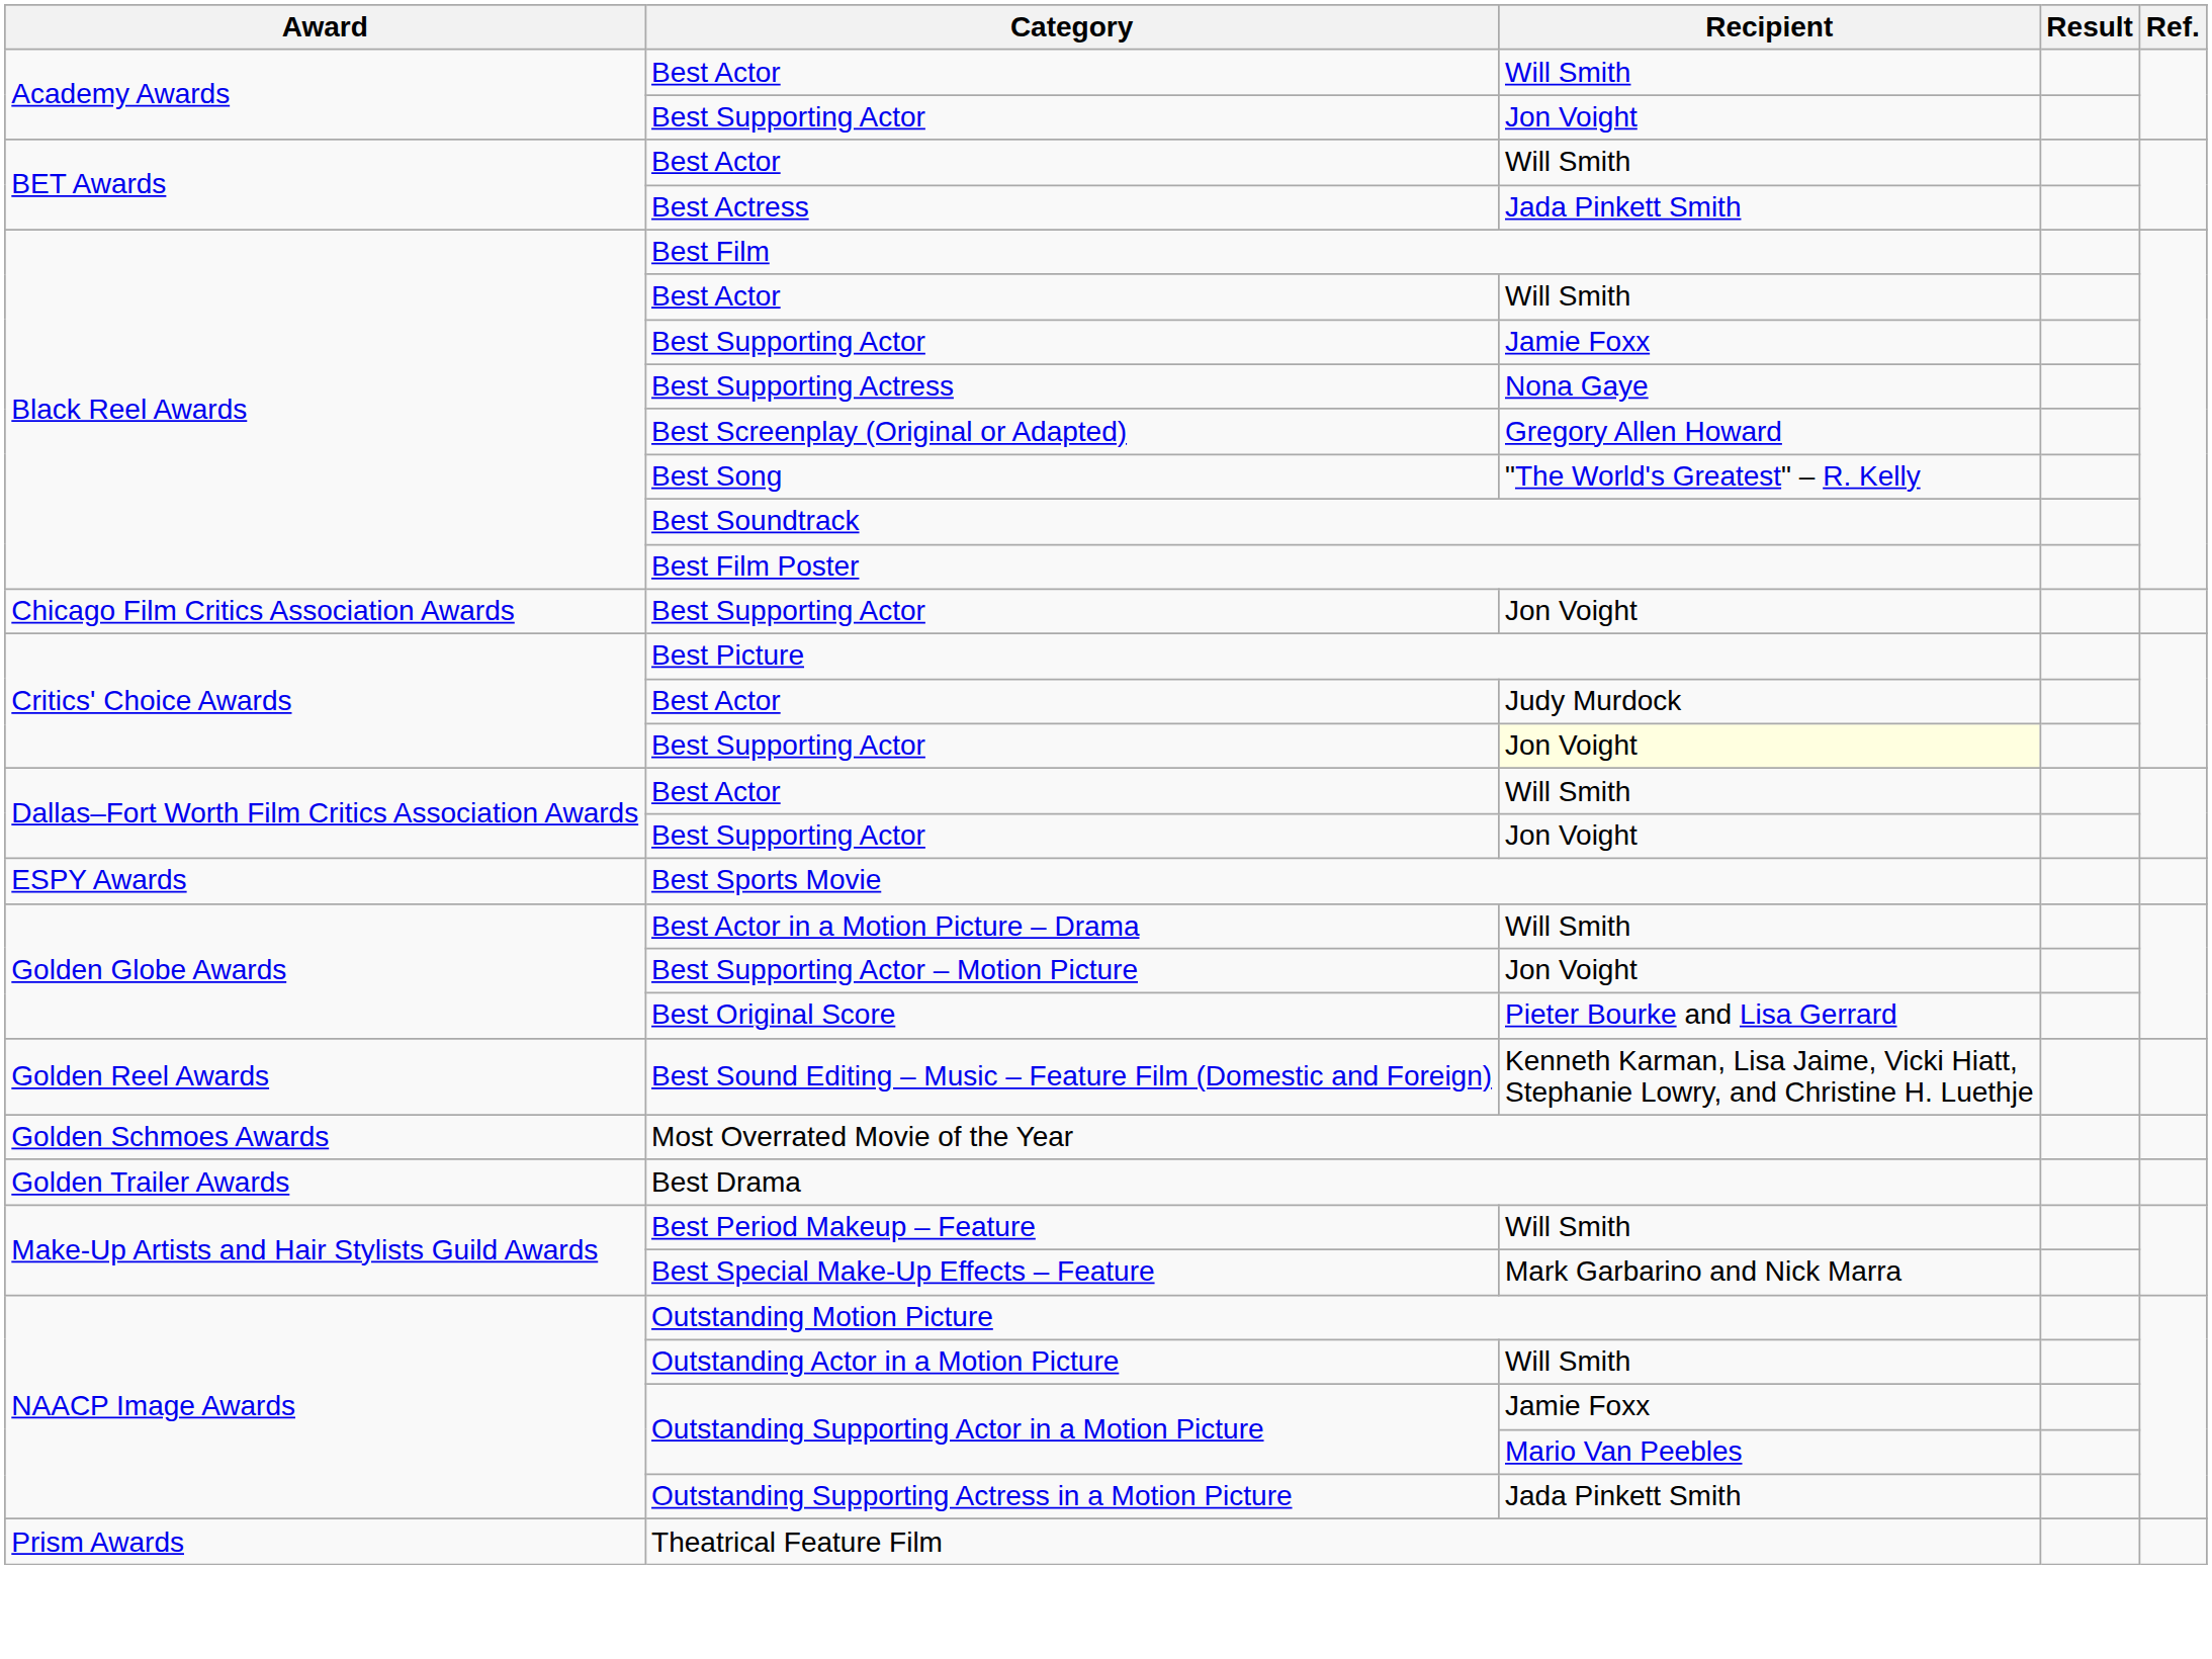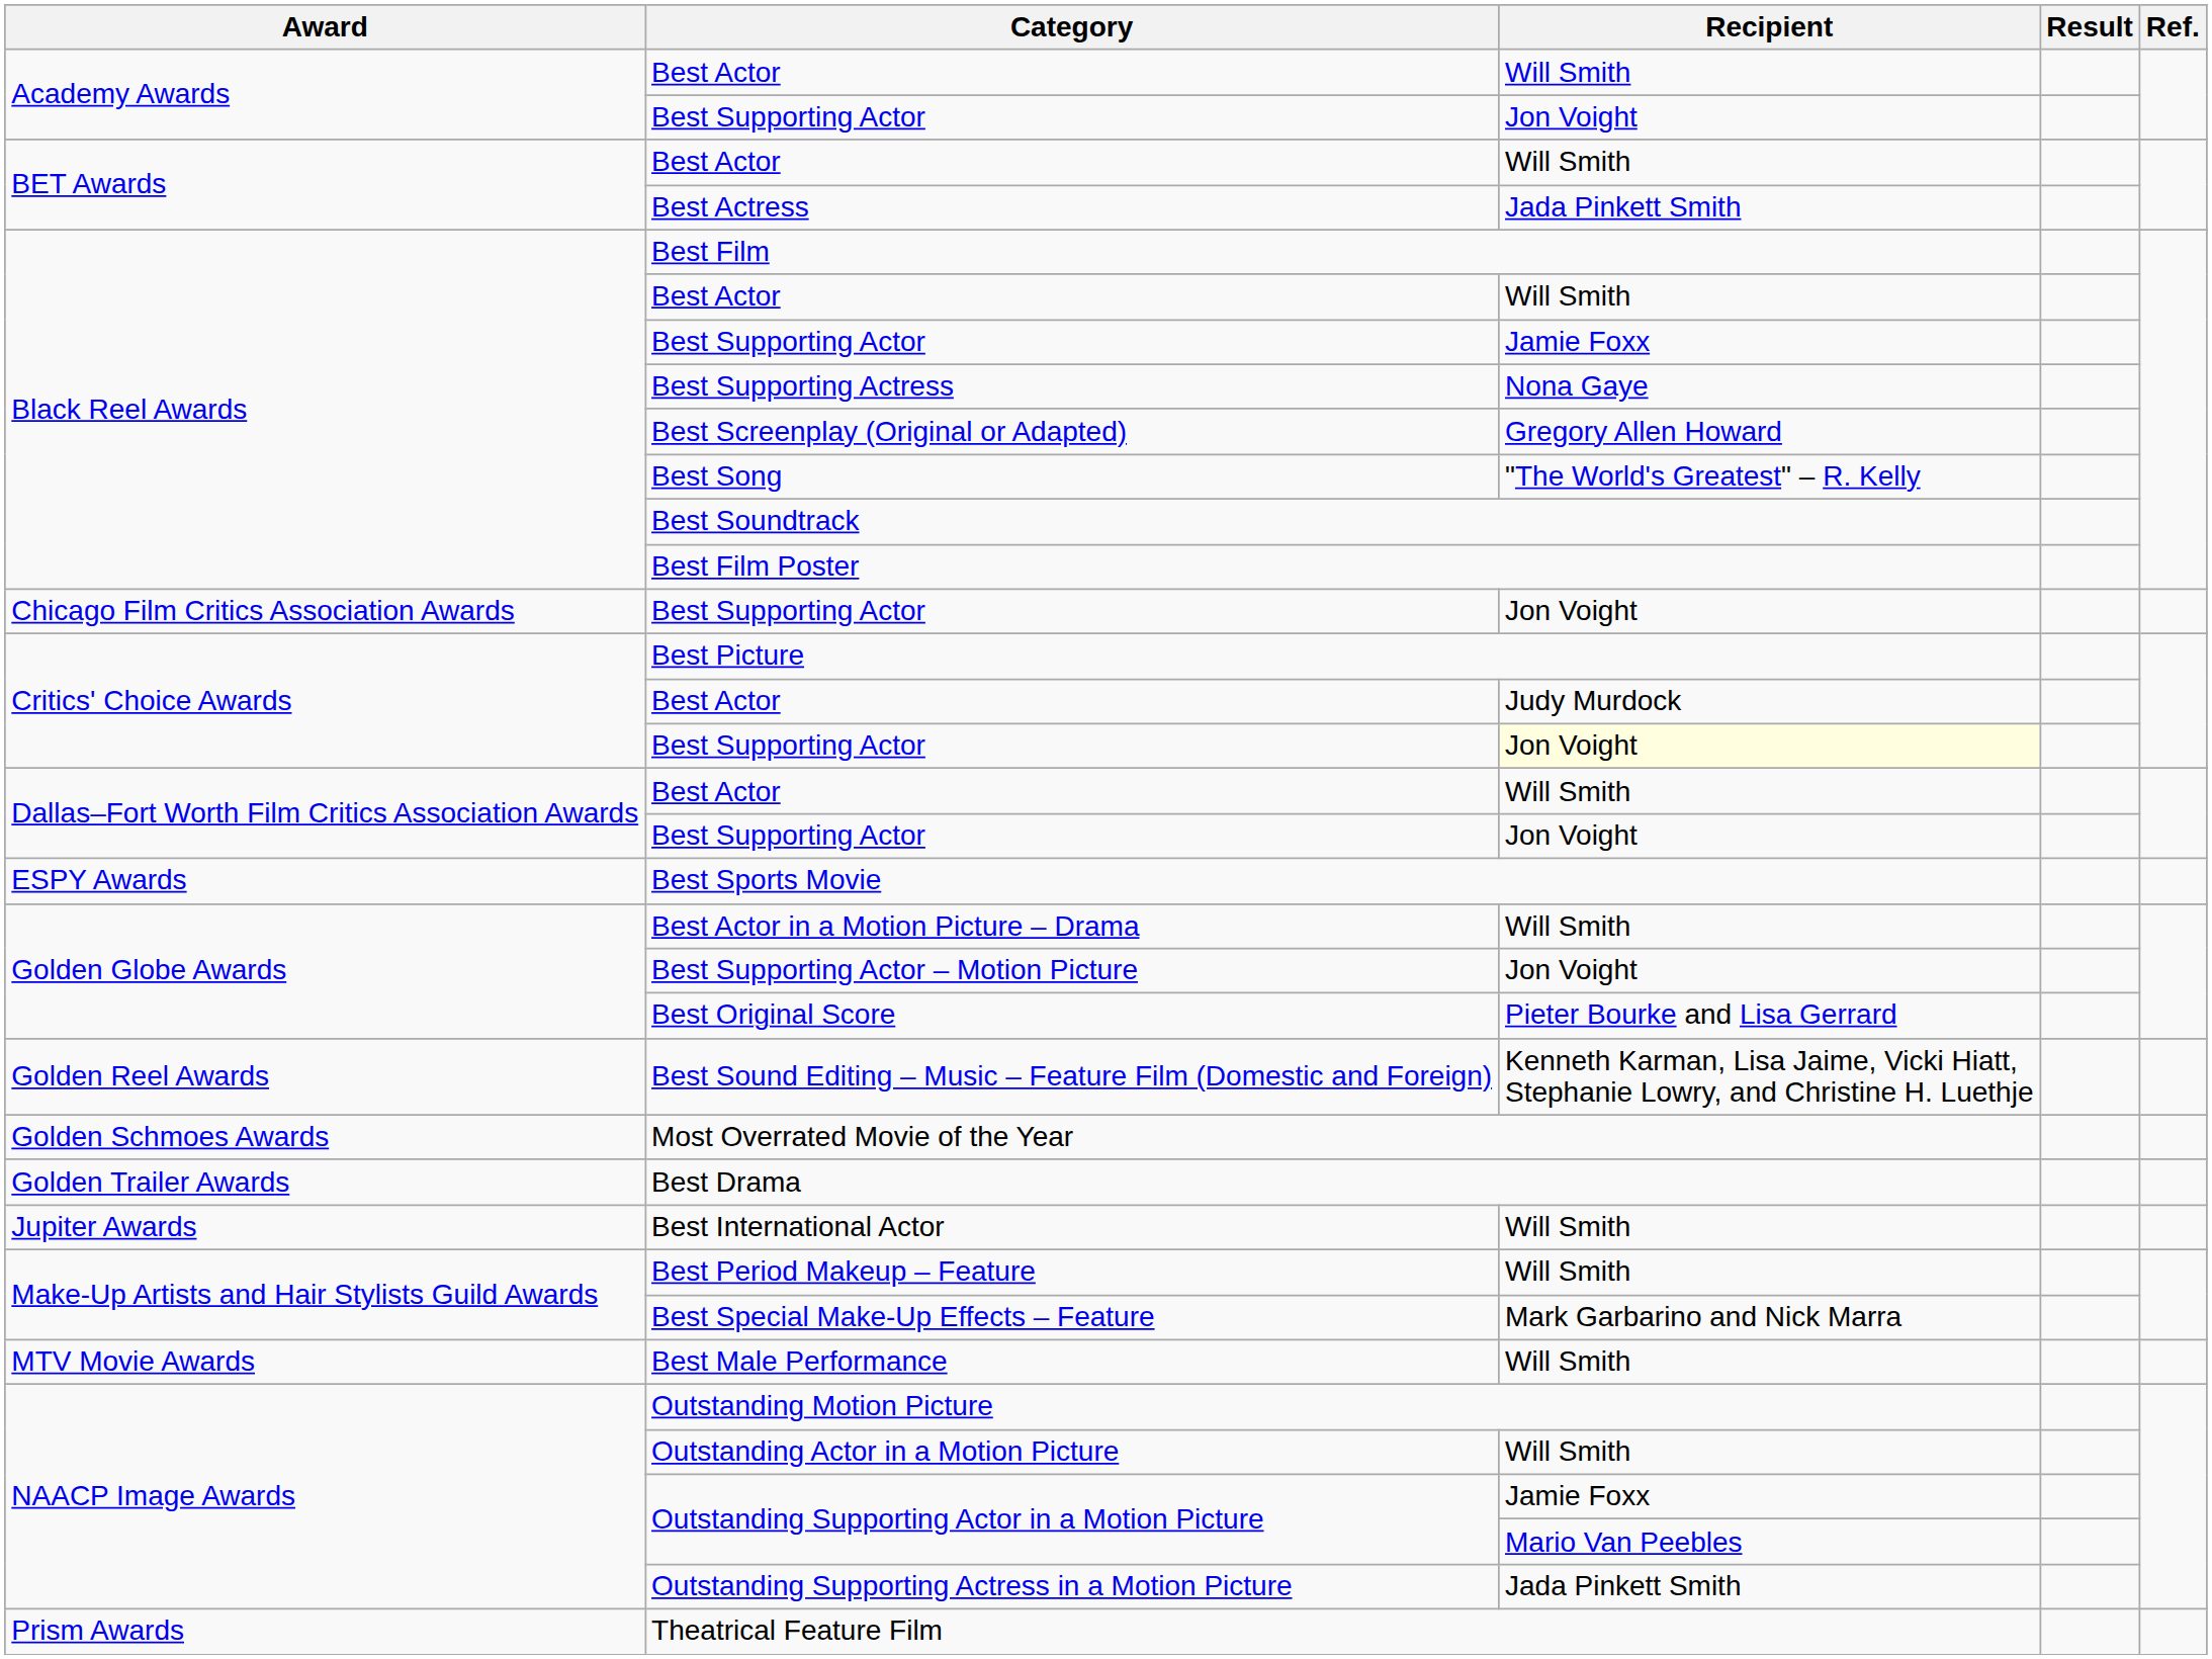+ row: Jupiter Awards | Best International Actor | Will Smith
+ row: MTV Movie Awards | Best Male Performance | Will Smith
